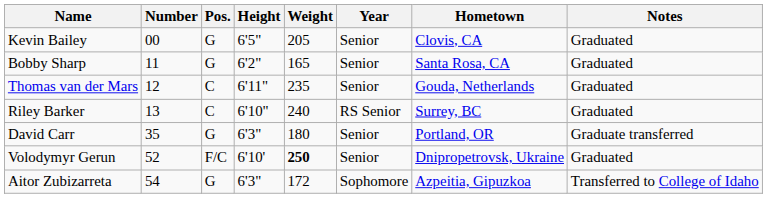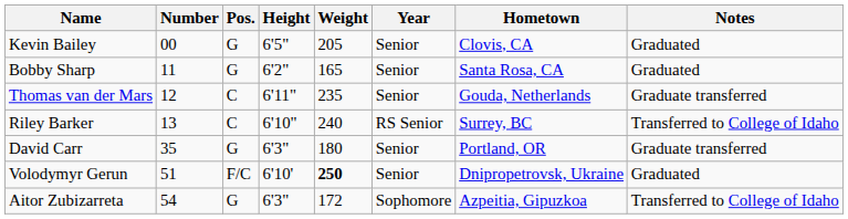Thomas van der Mars | Notes: Graduated -> Graduate transferred
Riley Barker | Notes: Graduated -> Transferred to College of Idaho
Volodymyr Gerun | Number: 52 -> 51
